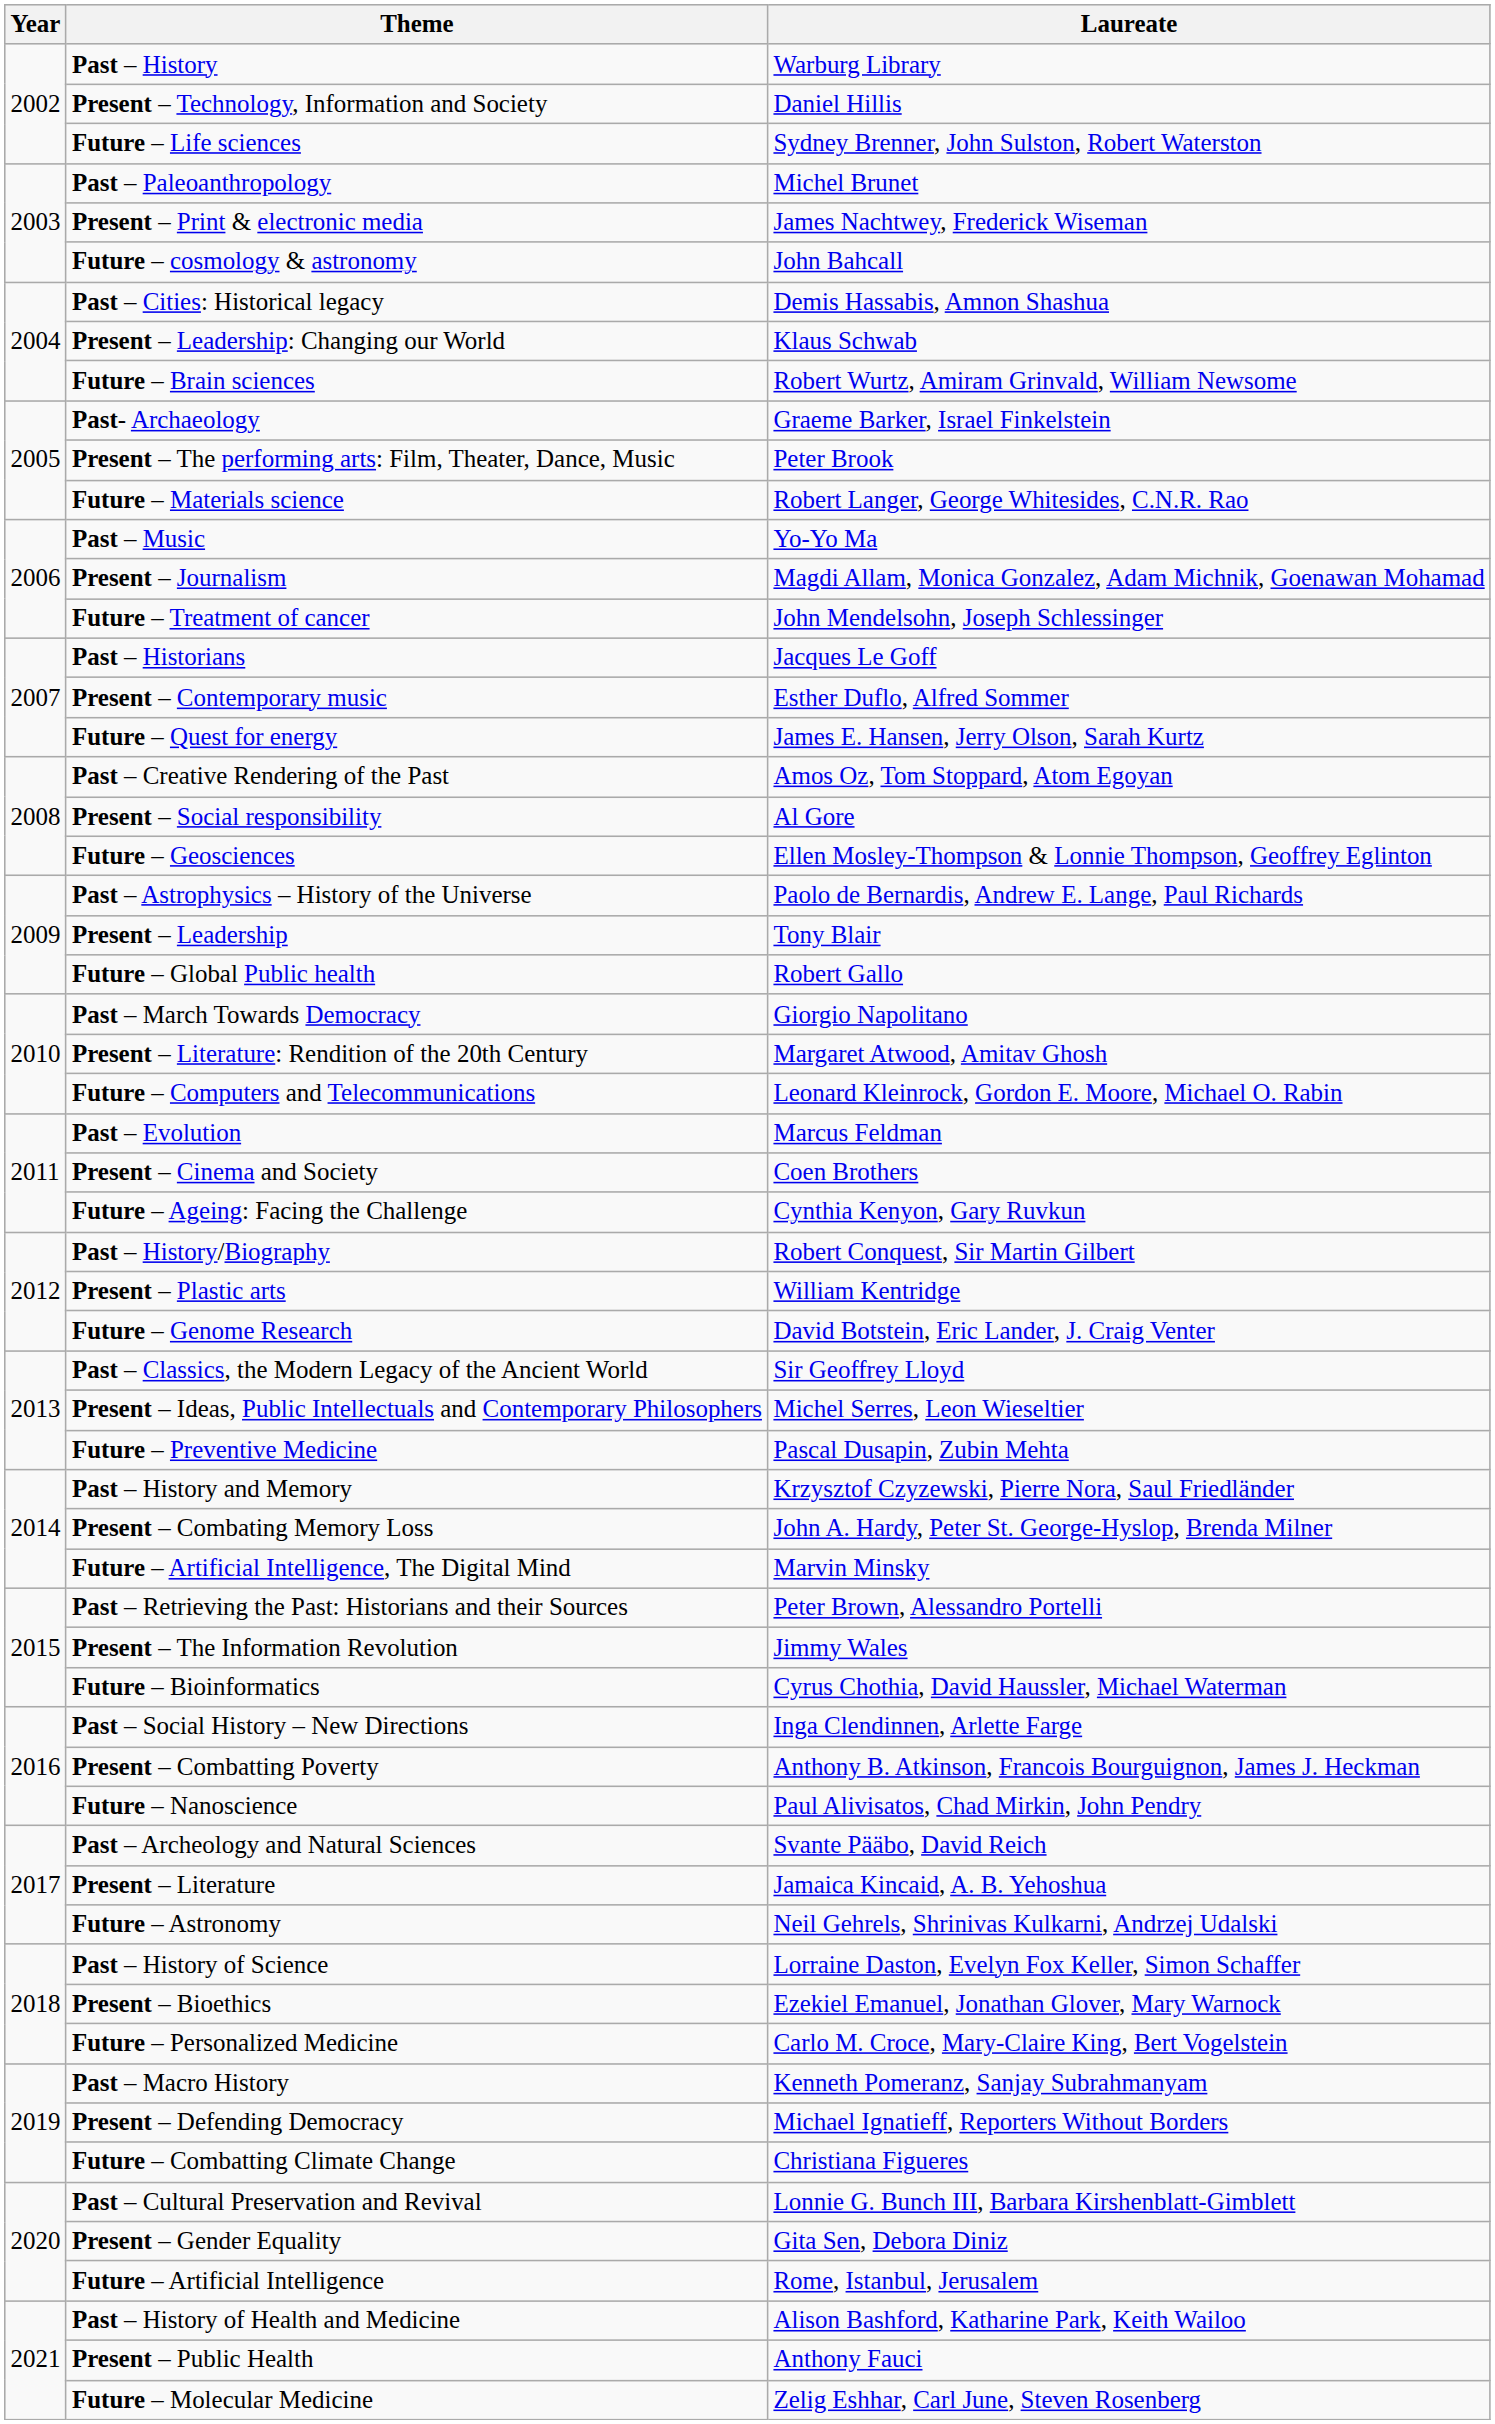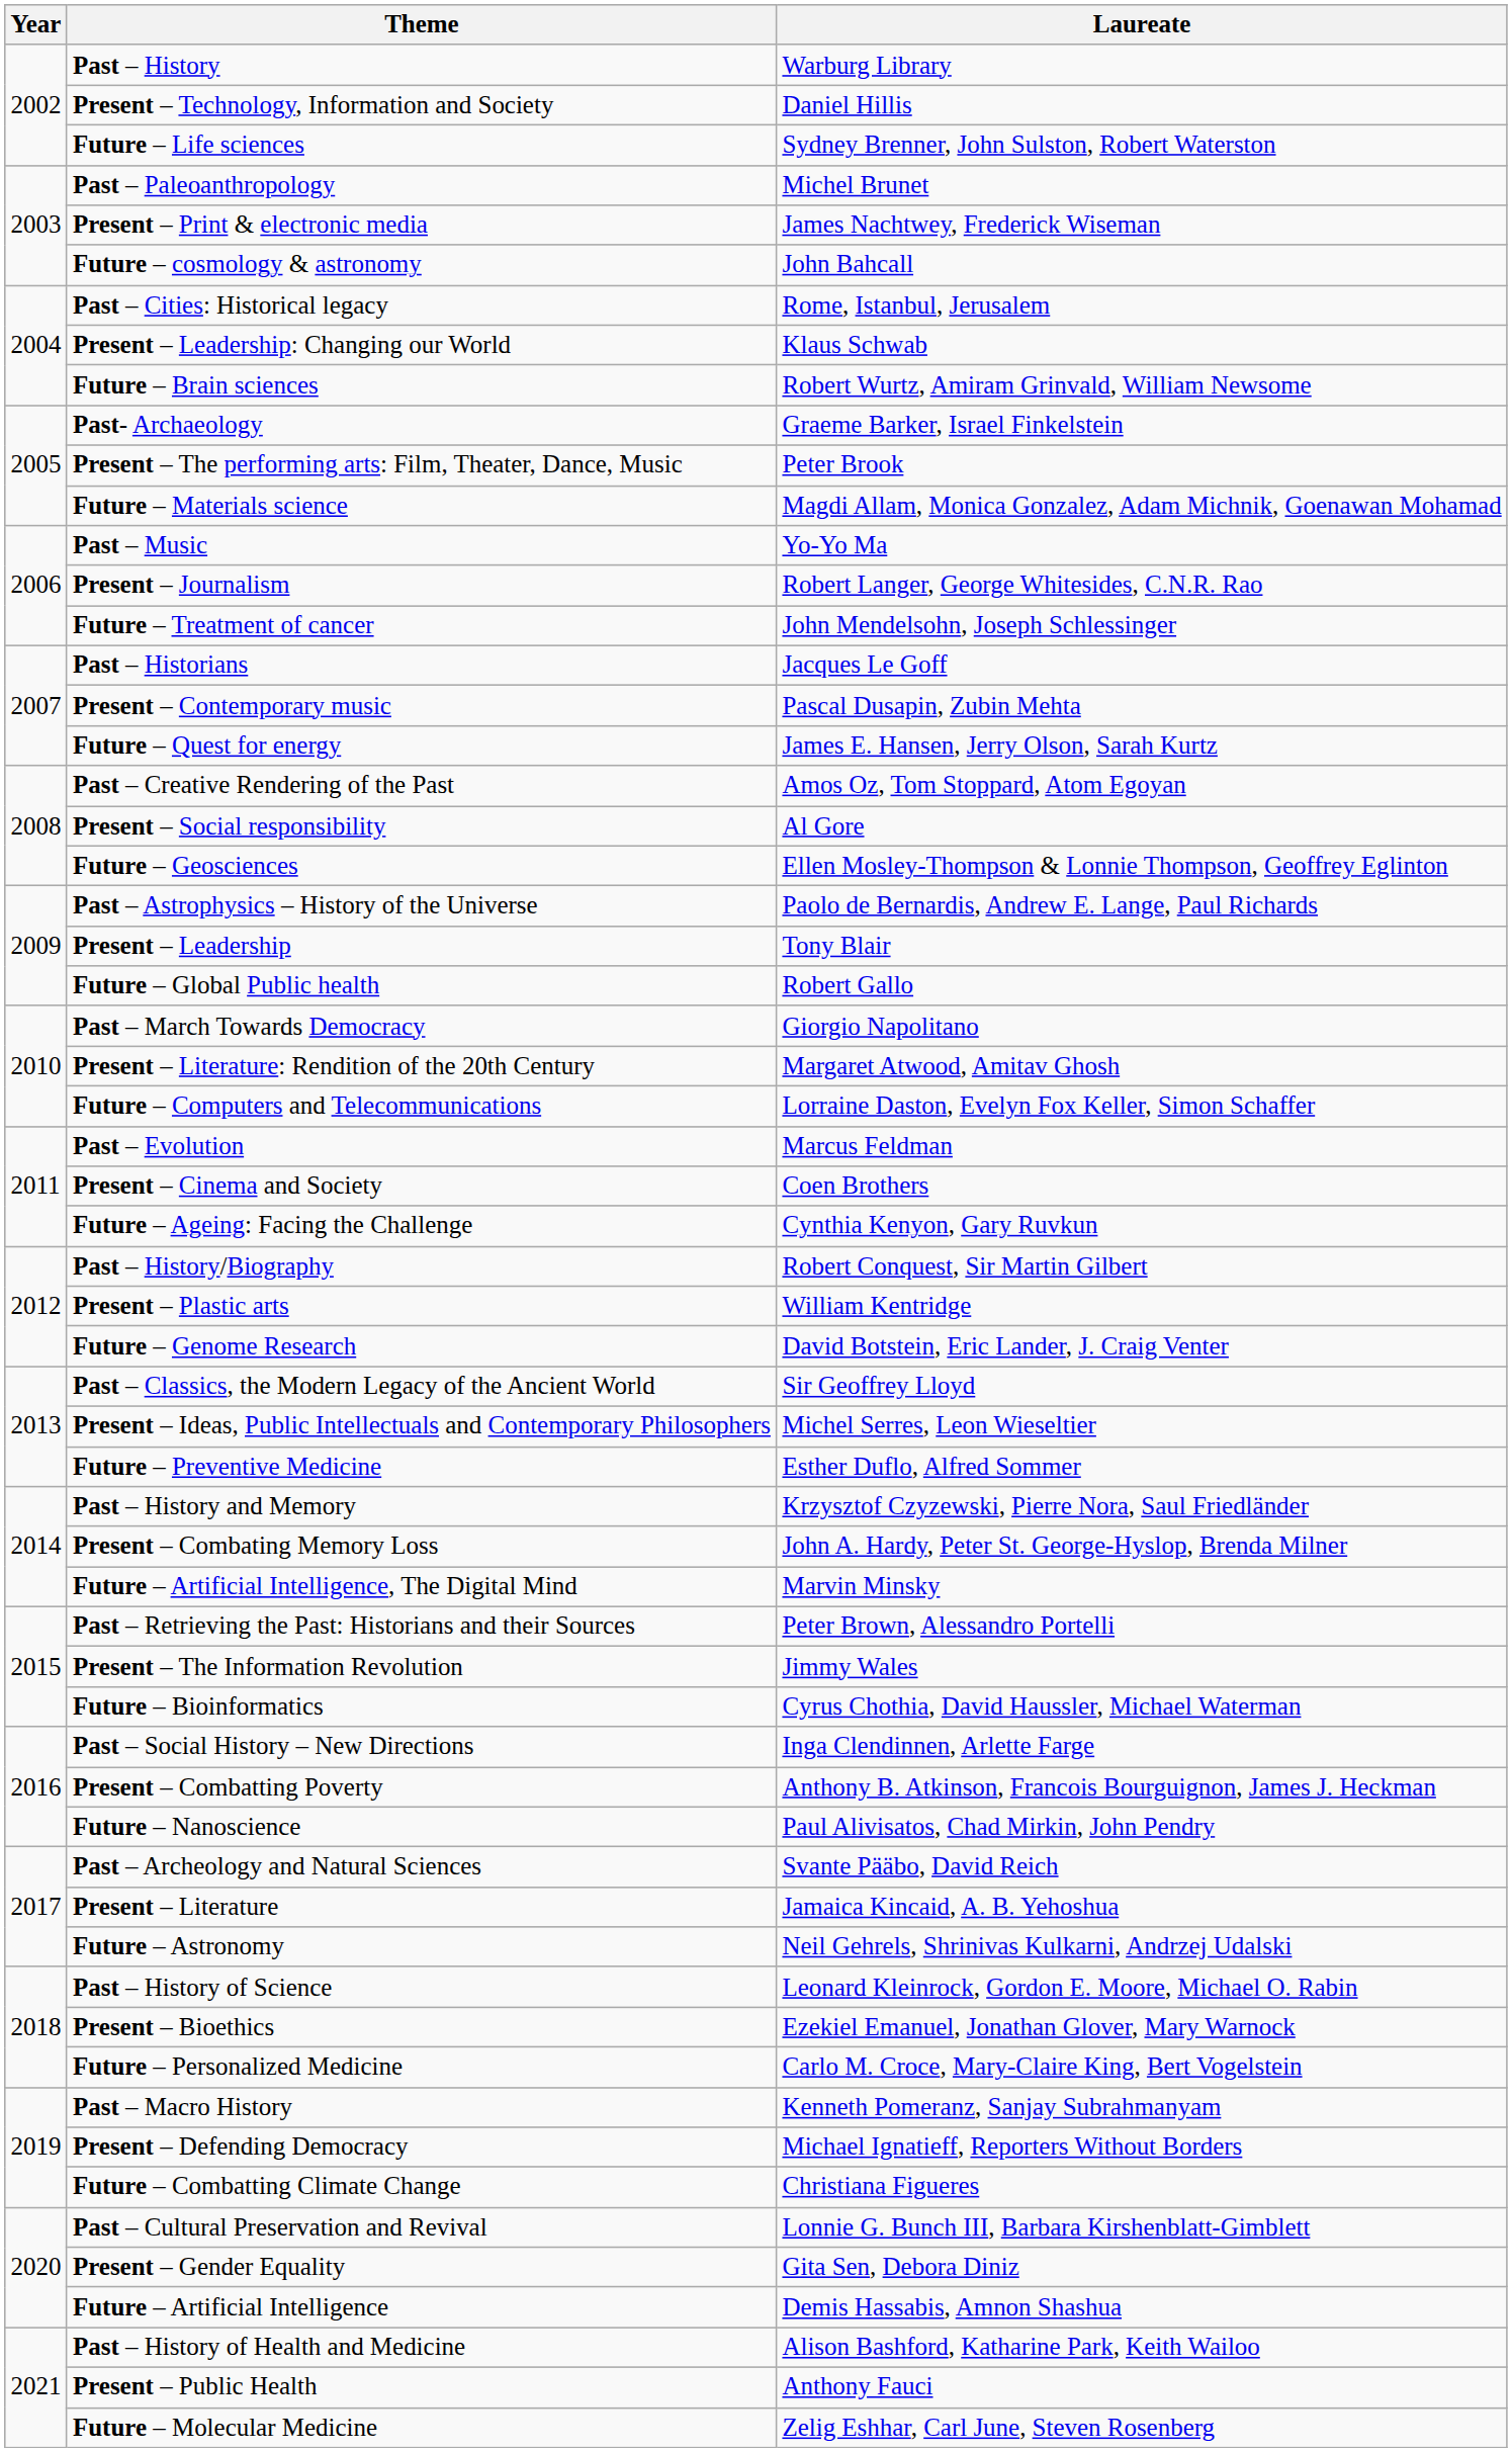Past – Cities: Historical legacy | Laureate: Demis Hassabis, Amnon Shashua -> Rome, Istanbul, Jerusalem
Future – Materials science | Laureate: Robert Langer, George Whitesides, C.N.R. Rao -> Magdi Allam, Monica Gonzalez, Adam Michnik, Goenawan Mohamad
Present – Journalism | Laureate: Magdi Allam, Monica Gonzalez, Adam Michnik, Goenawan Mohamad -> Robert Langer, George Whitesides, C.N.R. Rao
Present – Contemporary music | Laureate: Esther Duflo, Alfred Sommer -> Pascal Dusapin, Zubin Mehta
Future – Computers and Telecommunications | Laureate: Leonard Kleinrock, Gordon E. Moore, Michael O. Rabin -> Lorraine Daston, Evelyn Fox Keller, Simon Schaffer
Future – Preventive Medicine | Laureate: Pascal Dusapin, Zubin Mehta -> Esther Duflo, Alfred Sommer
Past – History of Science | Laureate: Lorraine Daston, Evelyn Fox Keller, Simon Schaffer -> Leonard Kleinrock, Gordon E. Moore, Michael O. Rabin
Future – Artificial Intelligence | Laureate: Rome, Istanbul, Jerusalem -> Demis Hassabis, Amnon Shashua
